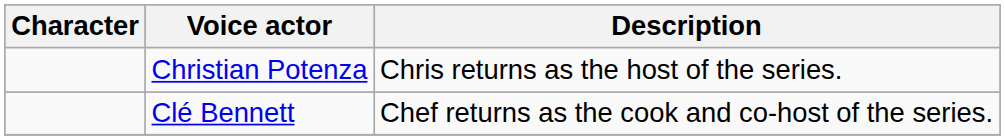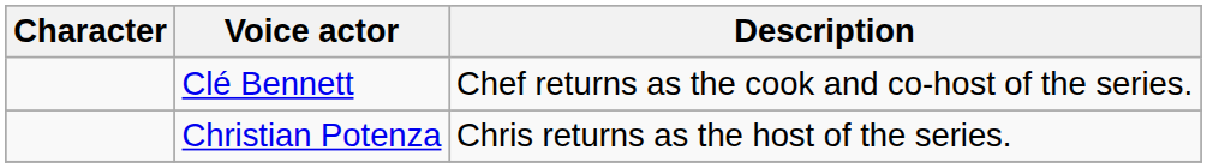rows swapped: Christian Potenza <-> Clé Bennett
